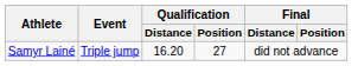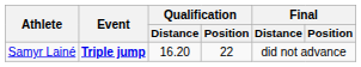Samyr Lainé | Event: normal -> bold
Samyr Lainé | Qualification / Position: 27 -> 22
